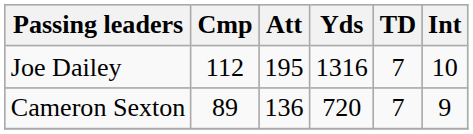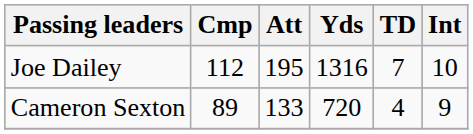Cameron Sexton | Att: 136 -> 133
Cameron Sexton | TD: 7 -> 4
